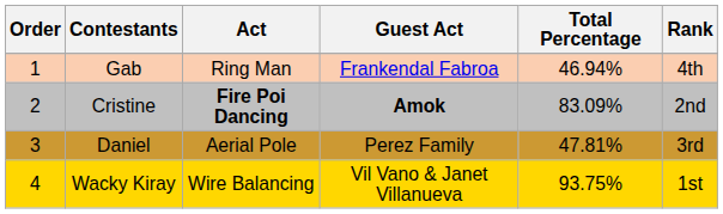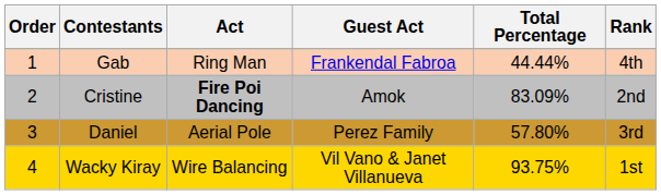Gab | Total Percentage: 46.94% -> 44.44%
Cristine | Guest Act: bold -> normal
Daniel | Total Percentage: 47.81% -> 57.80%
